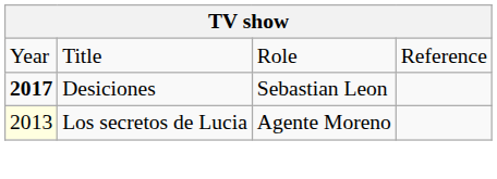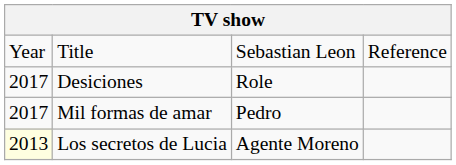Title | column 3: Role -> Sebastian Leon
Desiciones | column 1: bold -> normal
Desiciones | column 3: Sebastian Leon -> Role
+ row: 2017 | Mil formas de amar | Pedro
